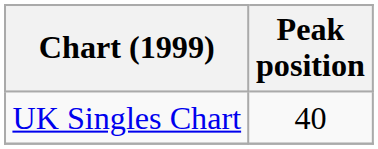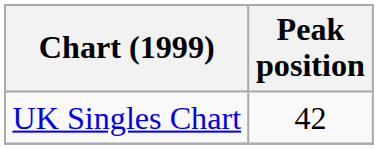UK Singles Chart | Peak position: 40 -> 42
